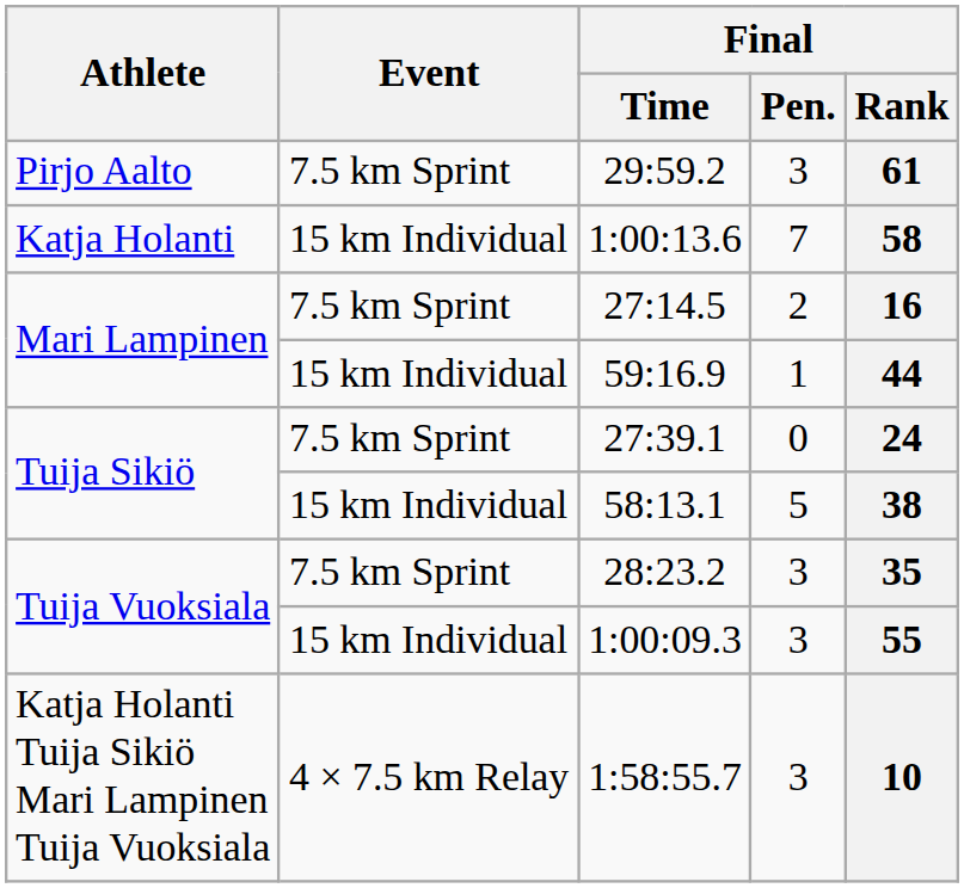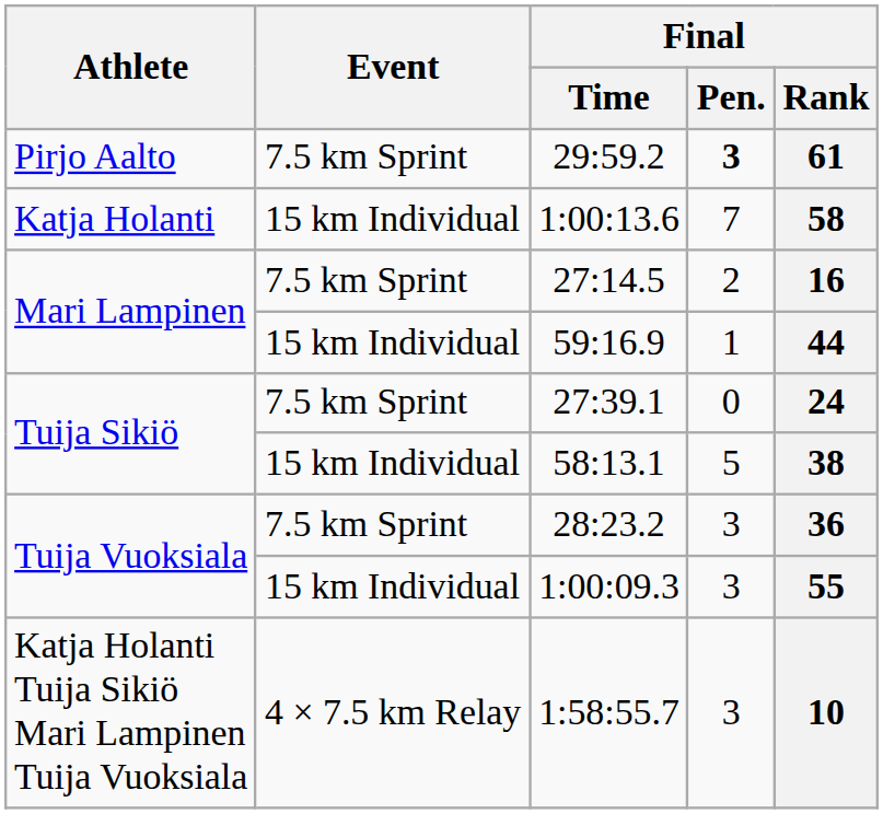29:59.2 | Final / Pen.: normal -> bold
28:23.2 | Final / Rank: 35 -> 36
